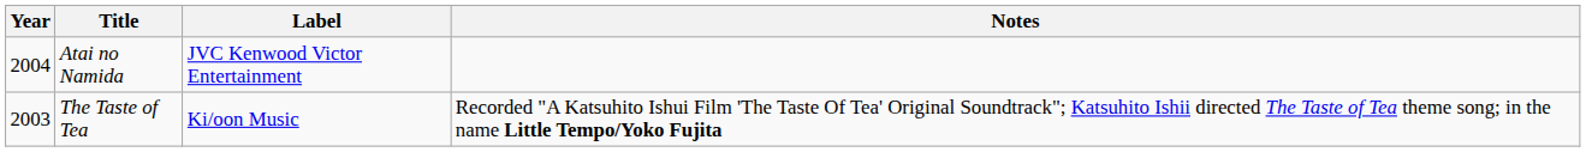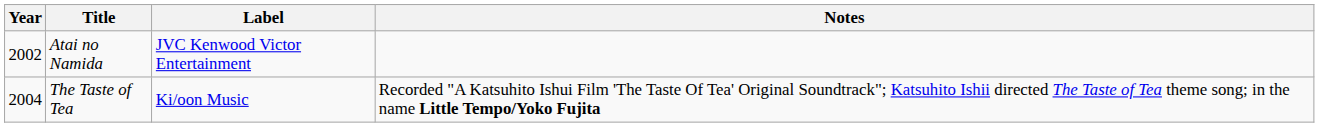Atai no Namida | Year: 2004 -> 2002
The Taste of Tea | Year: 2003 -> 2004
